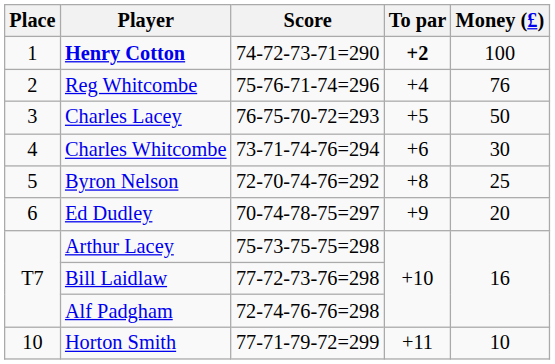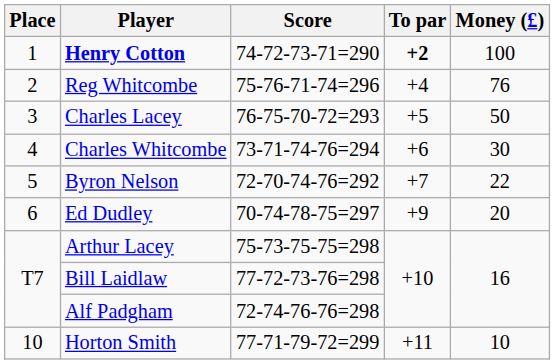Byron Nelson | To par: +8 -> +7
Byron Nelson | Money (£): 25 -> 22
